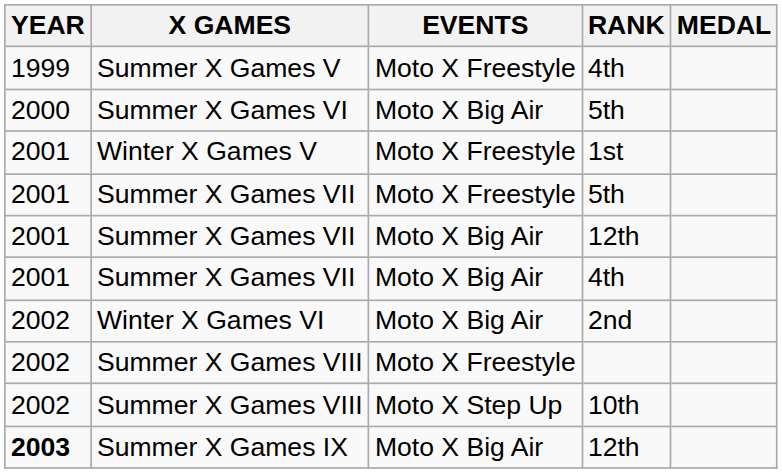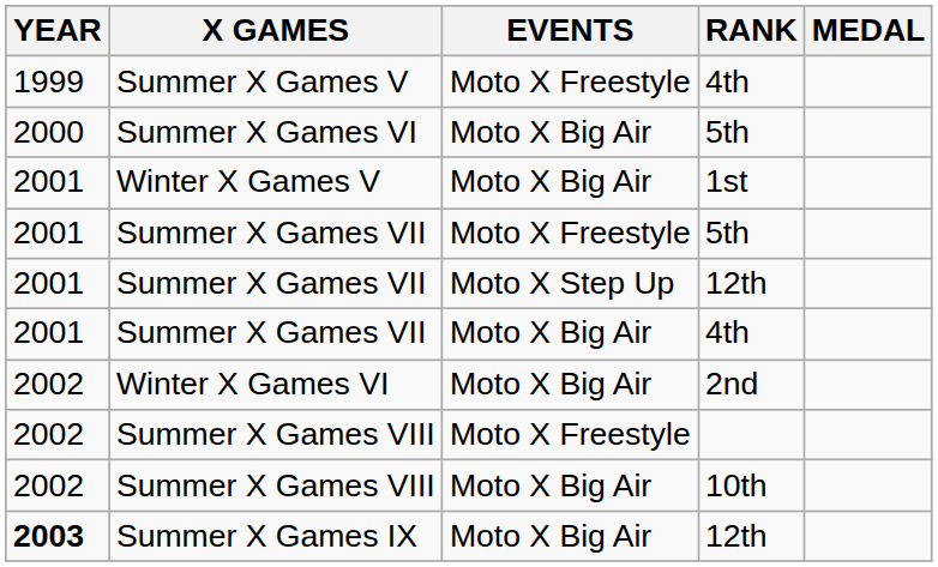Winter X Games V | EVENTS: Moto X Freestyle -> Moto X Big Air
Summer X Games VII / 12th | EVENTS: Moto X Big Air -> Moto X Step Up
Summer X Games VIII / 10th | EVENTS: Moto X Step Up -> Moto X Big Air
